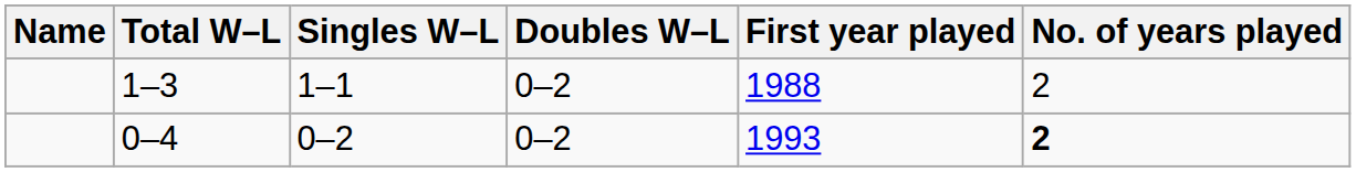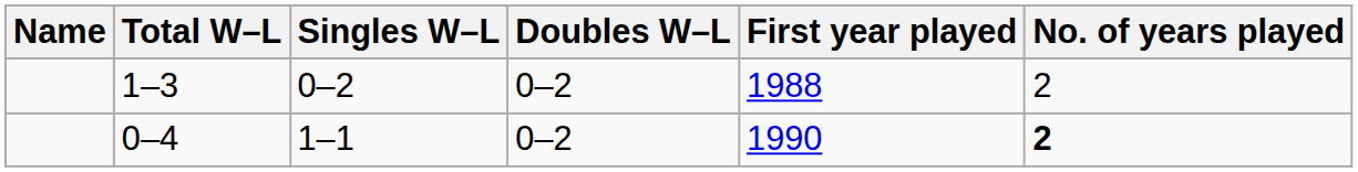1–3 | Singles W–L: 1–1 -> 0–2
0–4 | Singles W–L: 0–2 -> 1–1
0–4 | First year played: 1993 -> 1990
